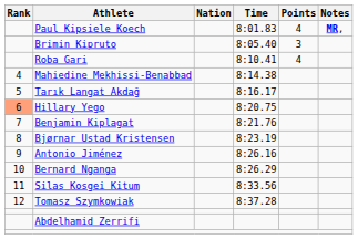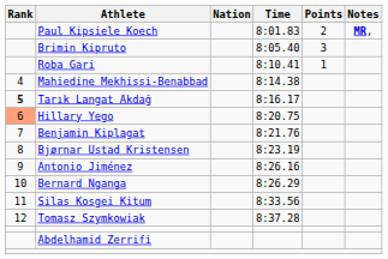Paul Kipsiele Koech | Points: 4 -> 2
Roba Gari | Points: 4 -> 1
Tarık Langat Akdağ | Rank: normal -> bold
